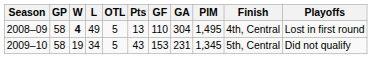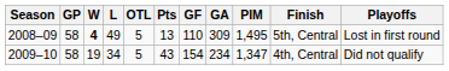2008–09 | GA: 304 -> 309
2008–09 | Finish: 4th, Central -> 5th, Central
2009–10 | GF: 153 -> 154
2009–10 | GA: 231 -> 234
2009–10 | PIM: 1,345 -> 1,347
2009–10 | Finish: 5th, Central -> 4th, Central
